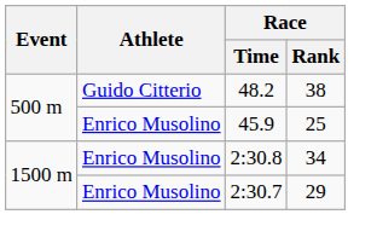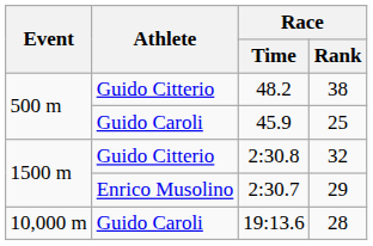45.9 | Athlete: Enrico Musolino -> Guido Caroli
2:30.8 | Athlete: Enrico Musolino -> Guido Citterio
2:30.8 | Race / Rank: 34 -> 32
+ row: 10,000 m | Guido Caroli | 19:13.6 | 28
